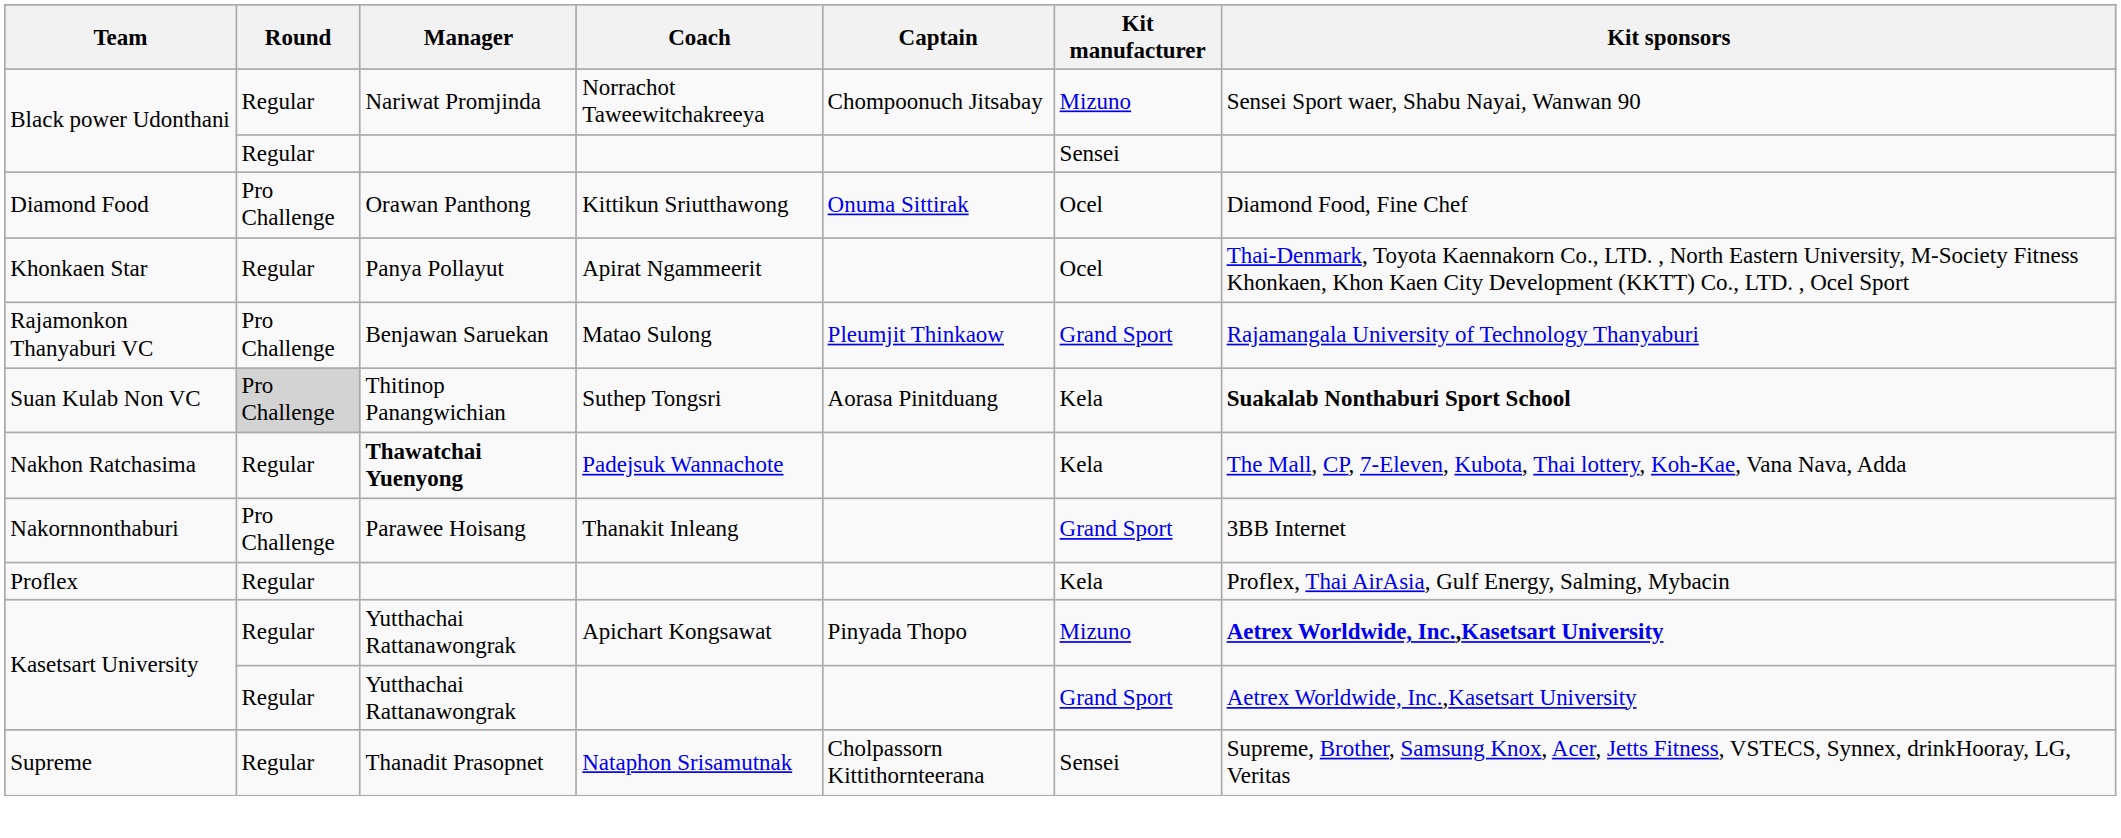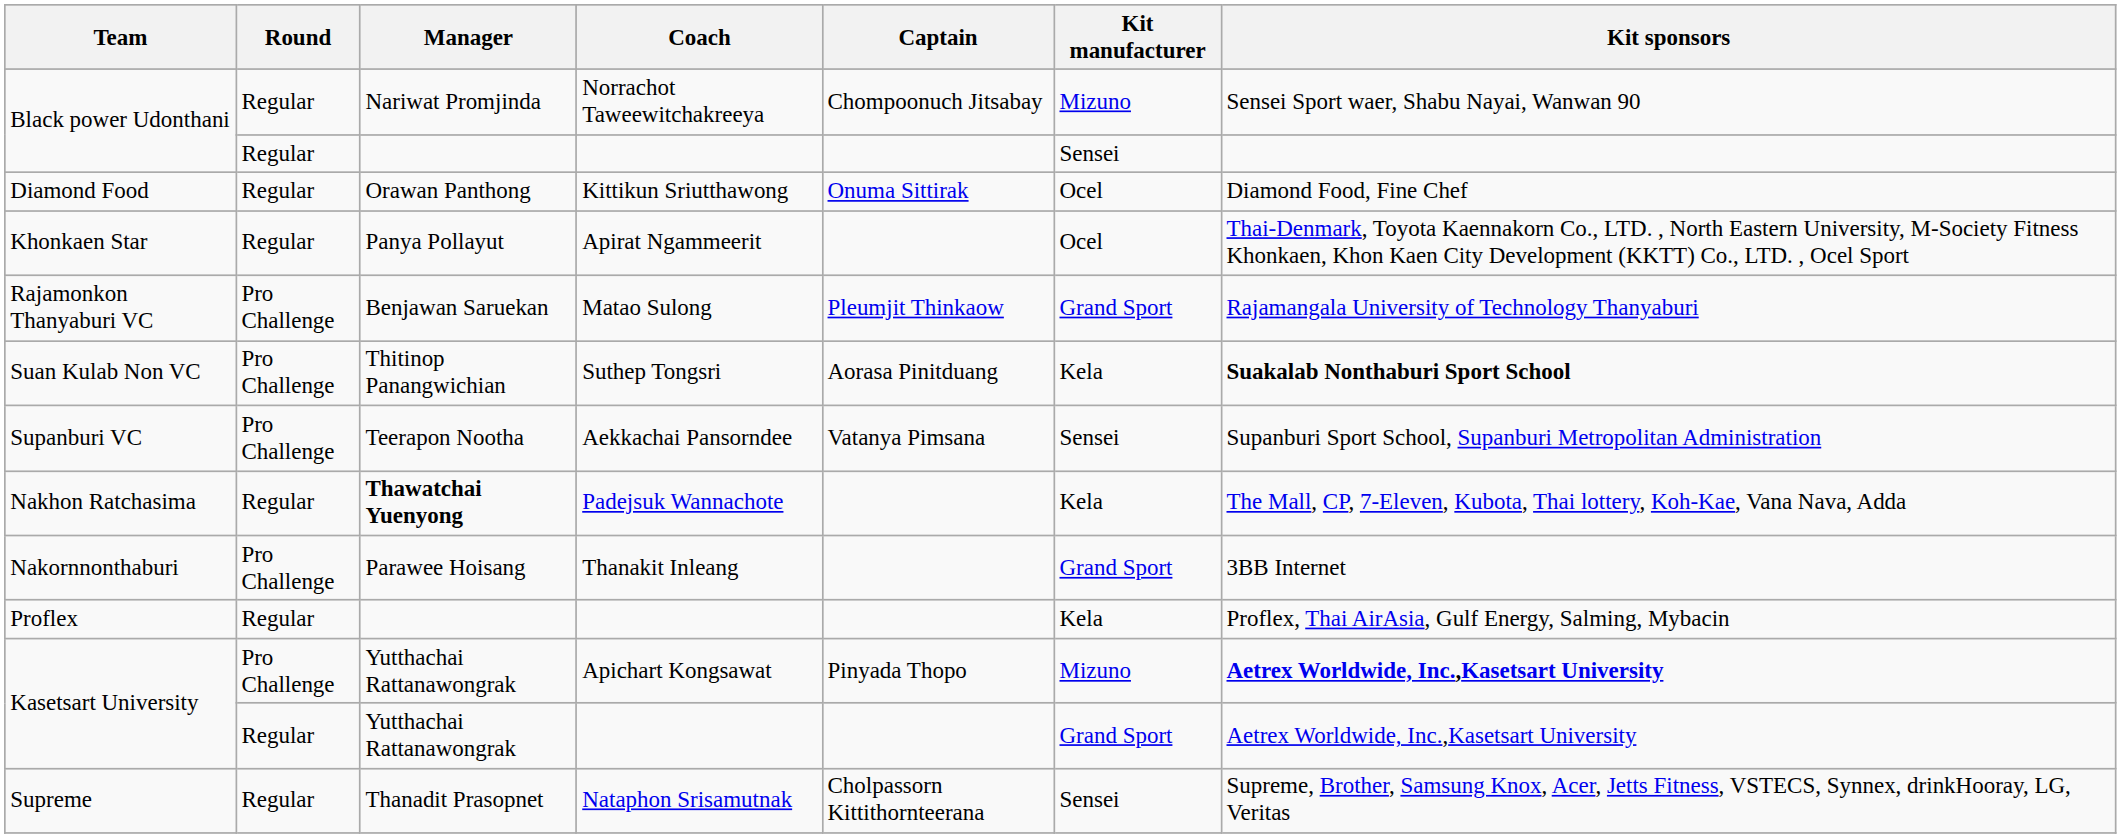Diamond Food | Round: Pro Challenge -> Regular
Suan Kulab Non VC | Round: lightgrey background -> no background
+ row: Supanburi VC | Pro Challenge | Teerapon Nootha | Aekkachai Pansorndee | Vatanya Pimsana | Sensei | Supanburi Sport School, Supanburi Metropolitan Administration
Kasetsart University / Apichart Kongsawat | Round: Regular -> Pro Challenge
